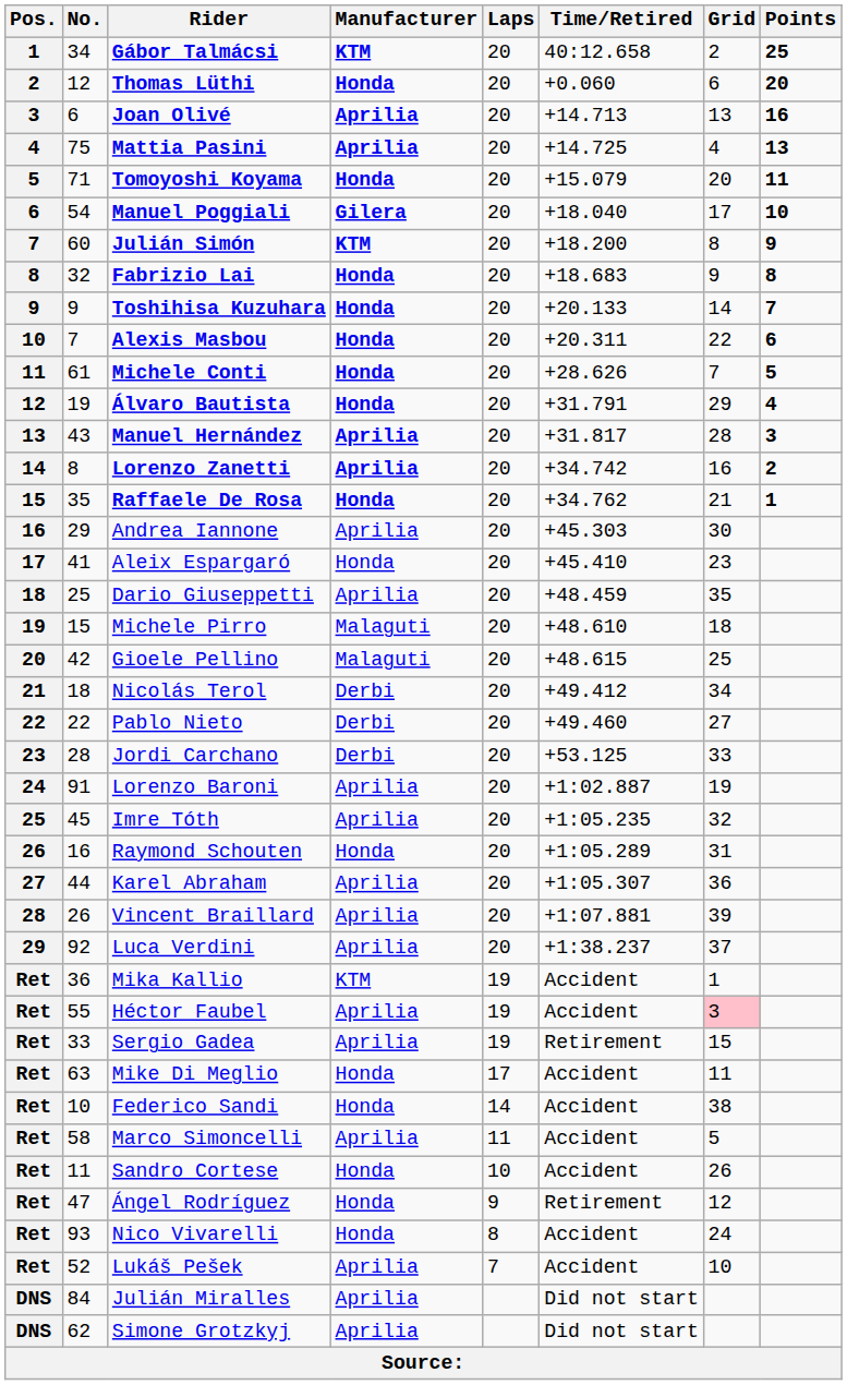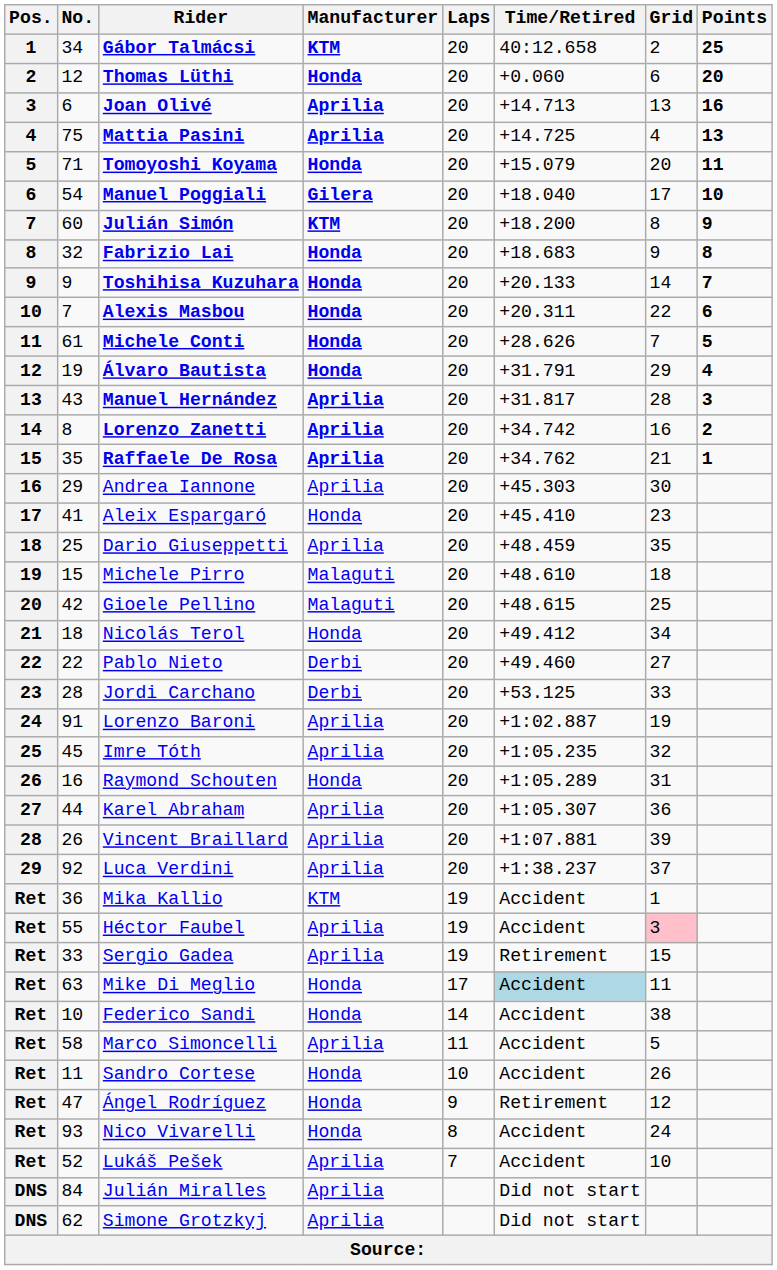Raffaele De Rosa | Manufacturer: Honda -> Aprilia
Nicolás Terol | Manufacturer: Derbi -> Honda
Mike Di Meglio | Time/Retired: no background -> lightblue background
